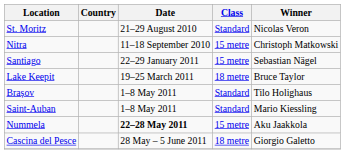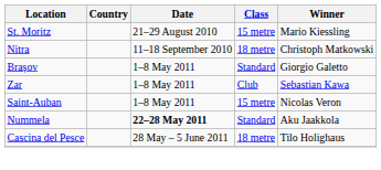St. Moritz | Class: Standard -> 15 metre
St. Moritz | Winner: Nicolas Veron -> Mario Kiessling
Nitra | Class: 15 metre -> 18 metre
- row: Santiago | 22–29 January 2011 | 15 metre | Sebastian Nägel
- row: Lake Keepit | 19–25 March 2011 | 18 metre | Bruce Taylor
Brașov | Winner: Tilo Holighaus -> Giorgio Galetto
+ row: Zar | 1–8 May 2011 | Club | Sebastian Kawa
Saint-Auban | Class: Standard -> 15 metre
Saint-Auban | Winner: Mario Kiessling -> Nicolas Veron
Nummela | Class: 15 metre -> Standard
Cascina del Pesce | Winner: Giorgio Galetto -> Tilo Holighaus
